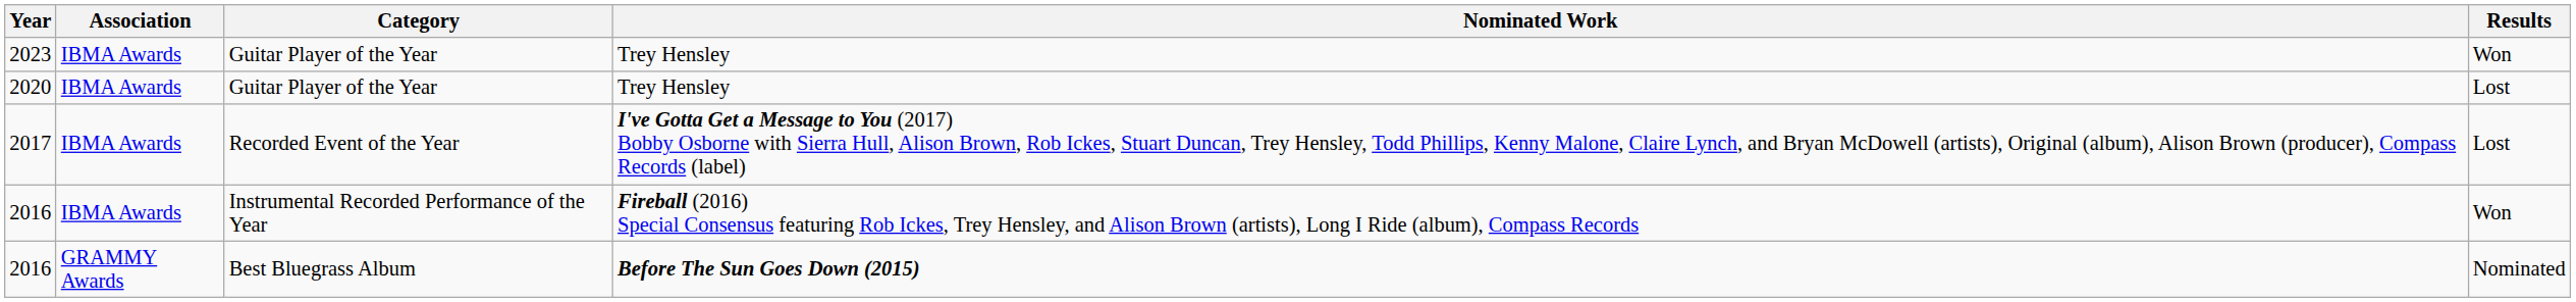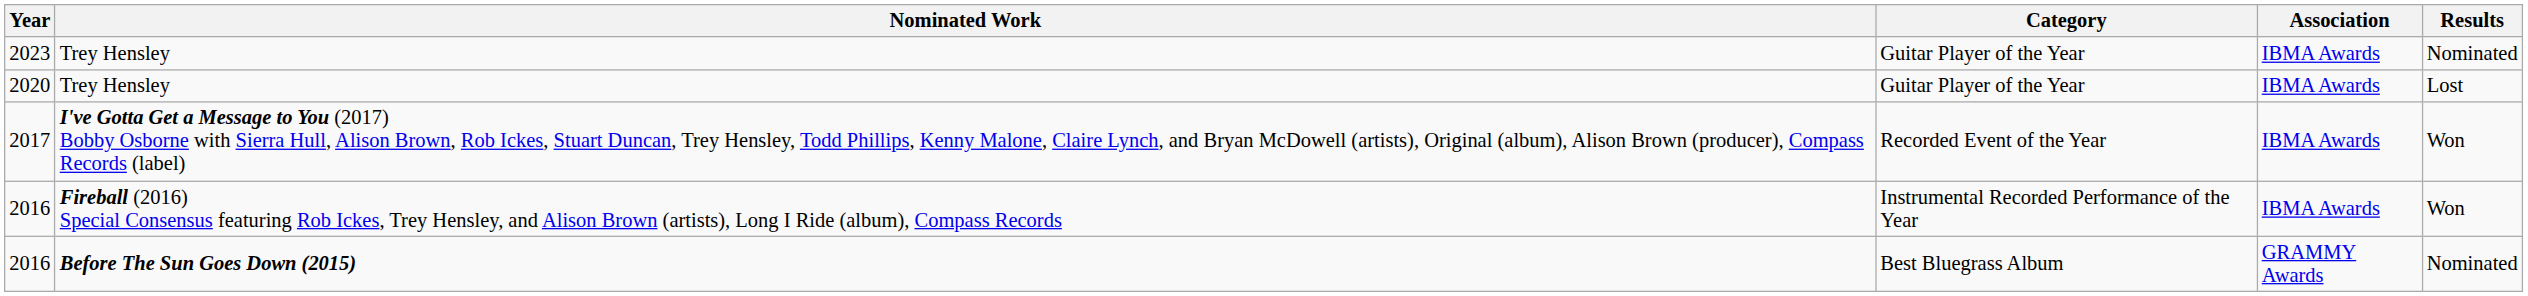columns swapped: Association <-> Nominated Work
2023 | Results: Won -> Nominated
2017 | Results: Lost -> Won
